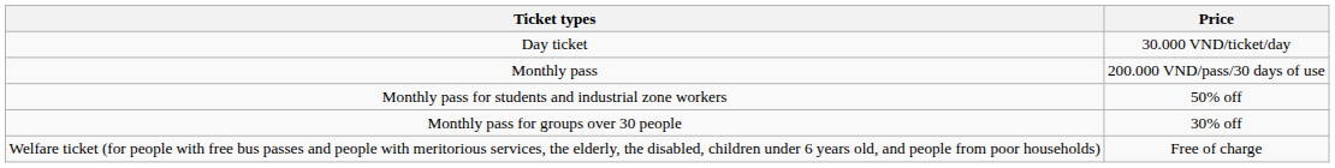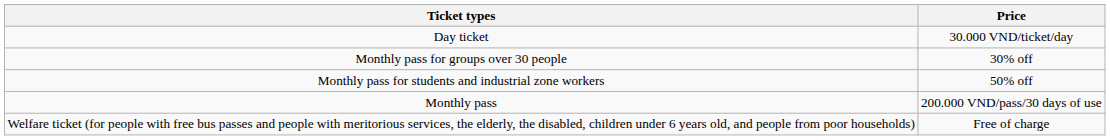rows swapped: Monthly pass <-> Monthly pass for groups over 30 people
